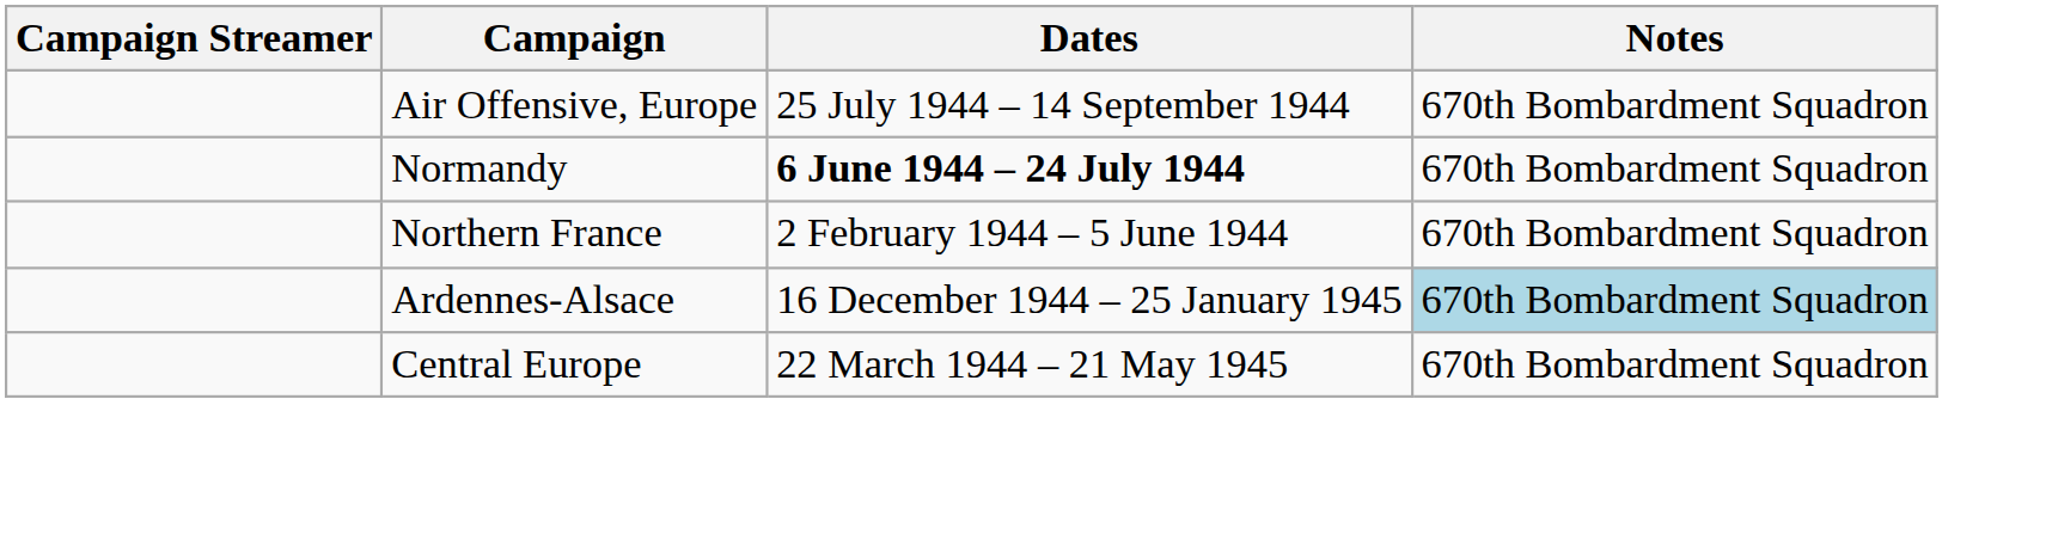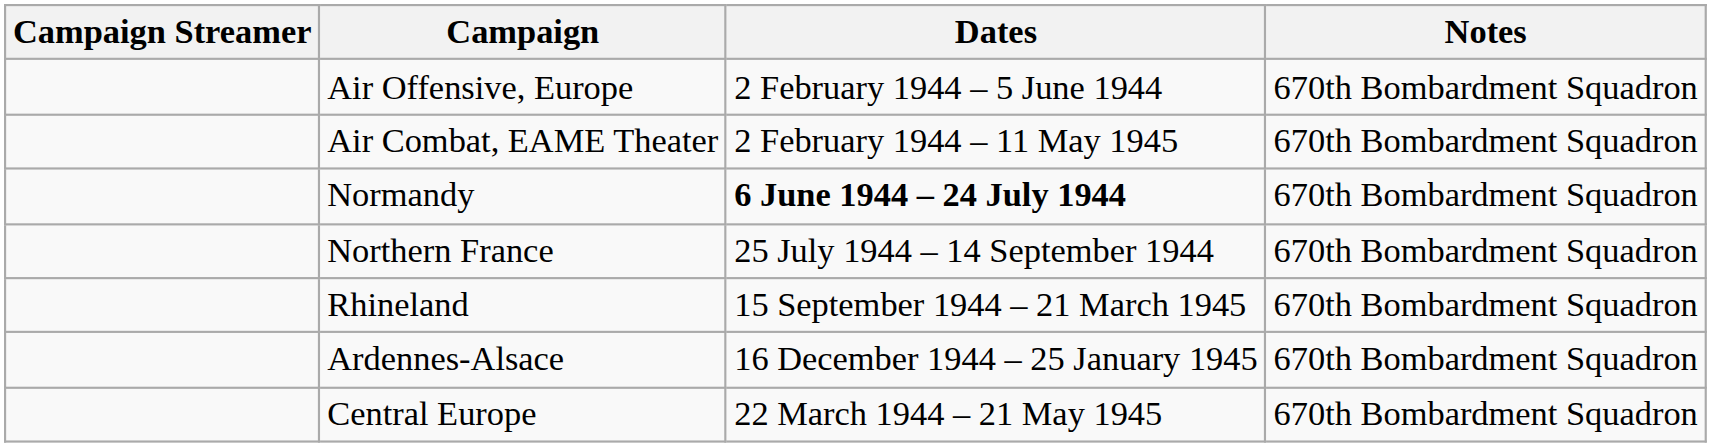Air Offensive, Europe | Dates: 25 July 1944 – 14 September 1944 -> 2 February 1944 – 5 June 1944
+ row: Air Combat, EAME Theater | 2 February 1944 – 11 May 1945 | 670th Bombardment Squadron
Northern France | Dates: 2 February 1944 – 5 June 1944 -> 25 July 1944 – 14 September 1944
+ row: Rhineland | 15 September 1944 – 21 March 1945 | 670th Bombardment Squadron
Ardennes-Alsace | Notes: lightblue background -> no background
